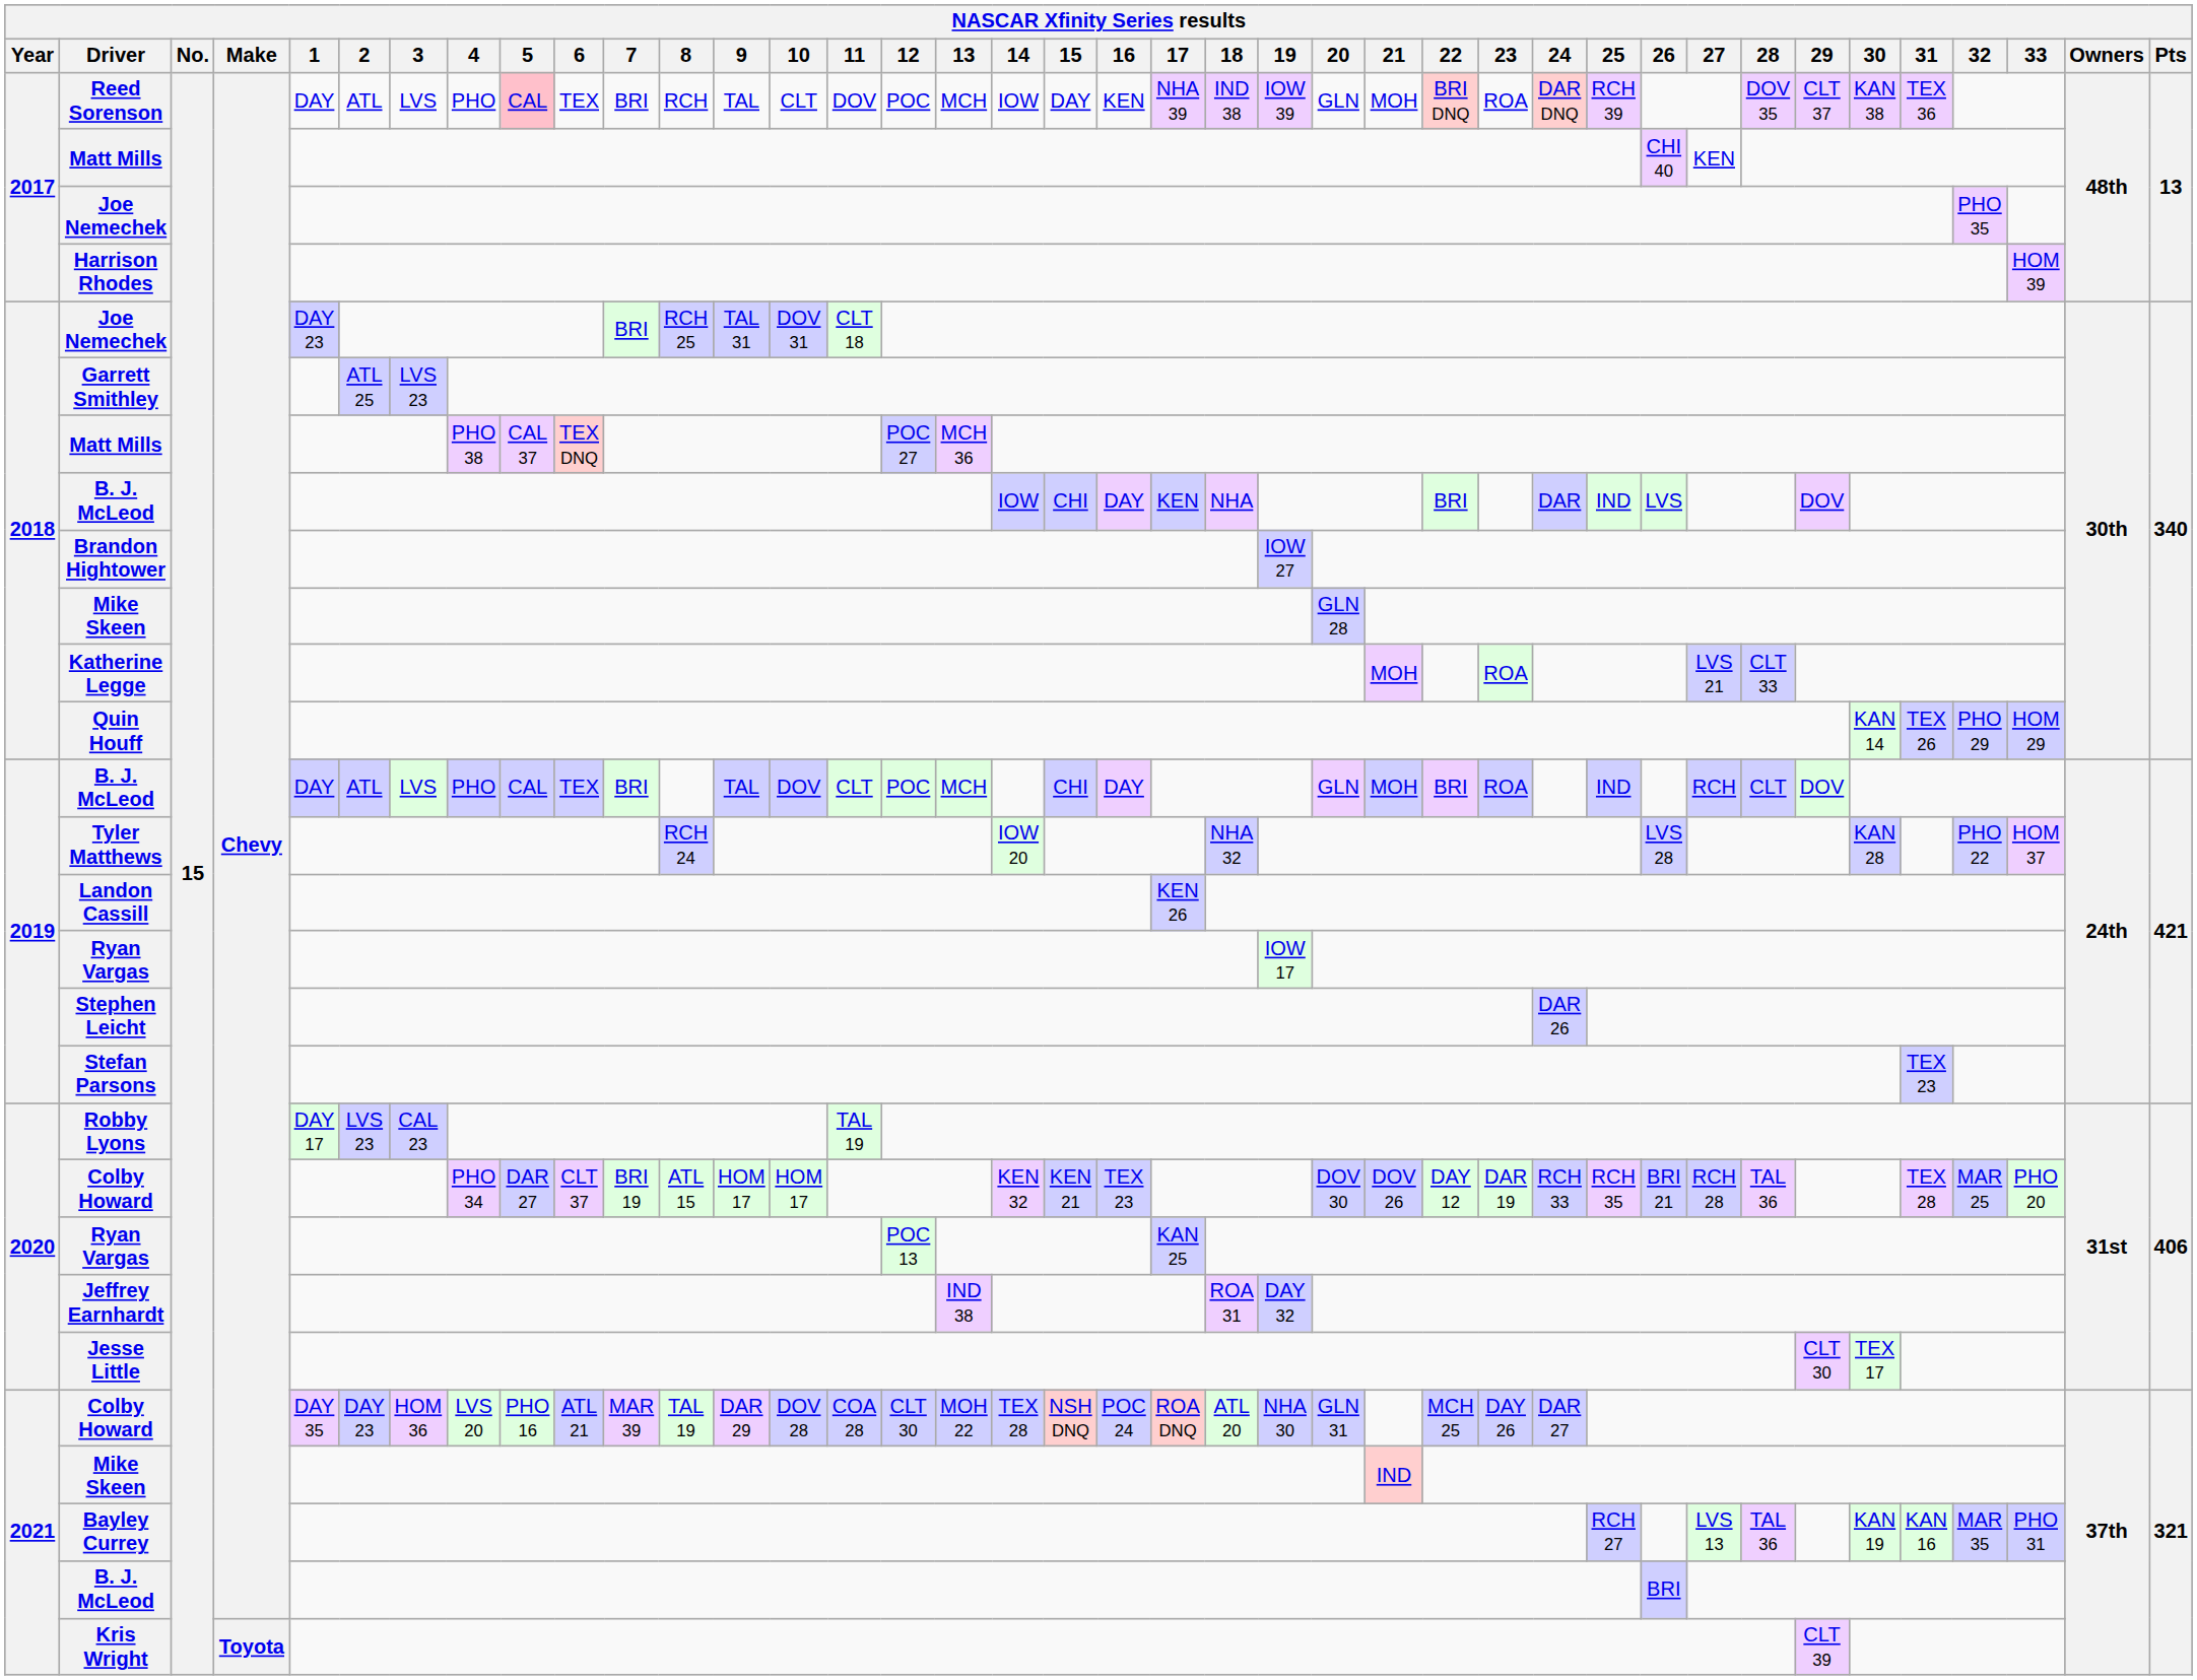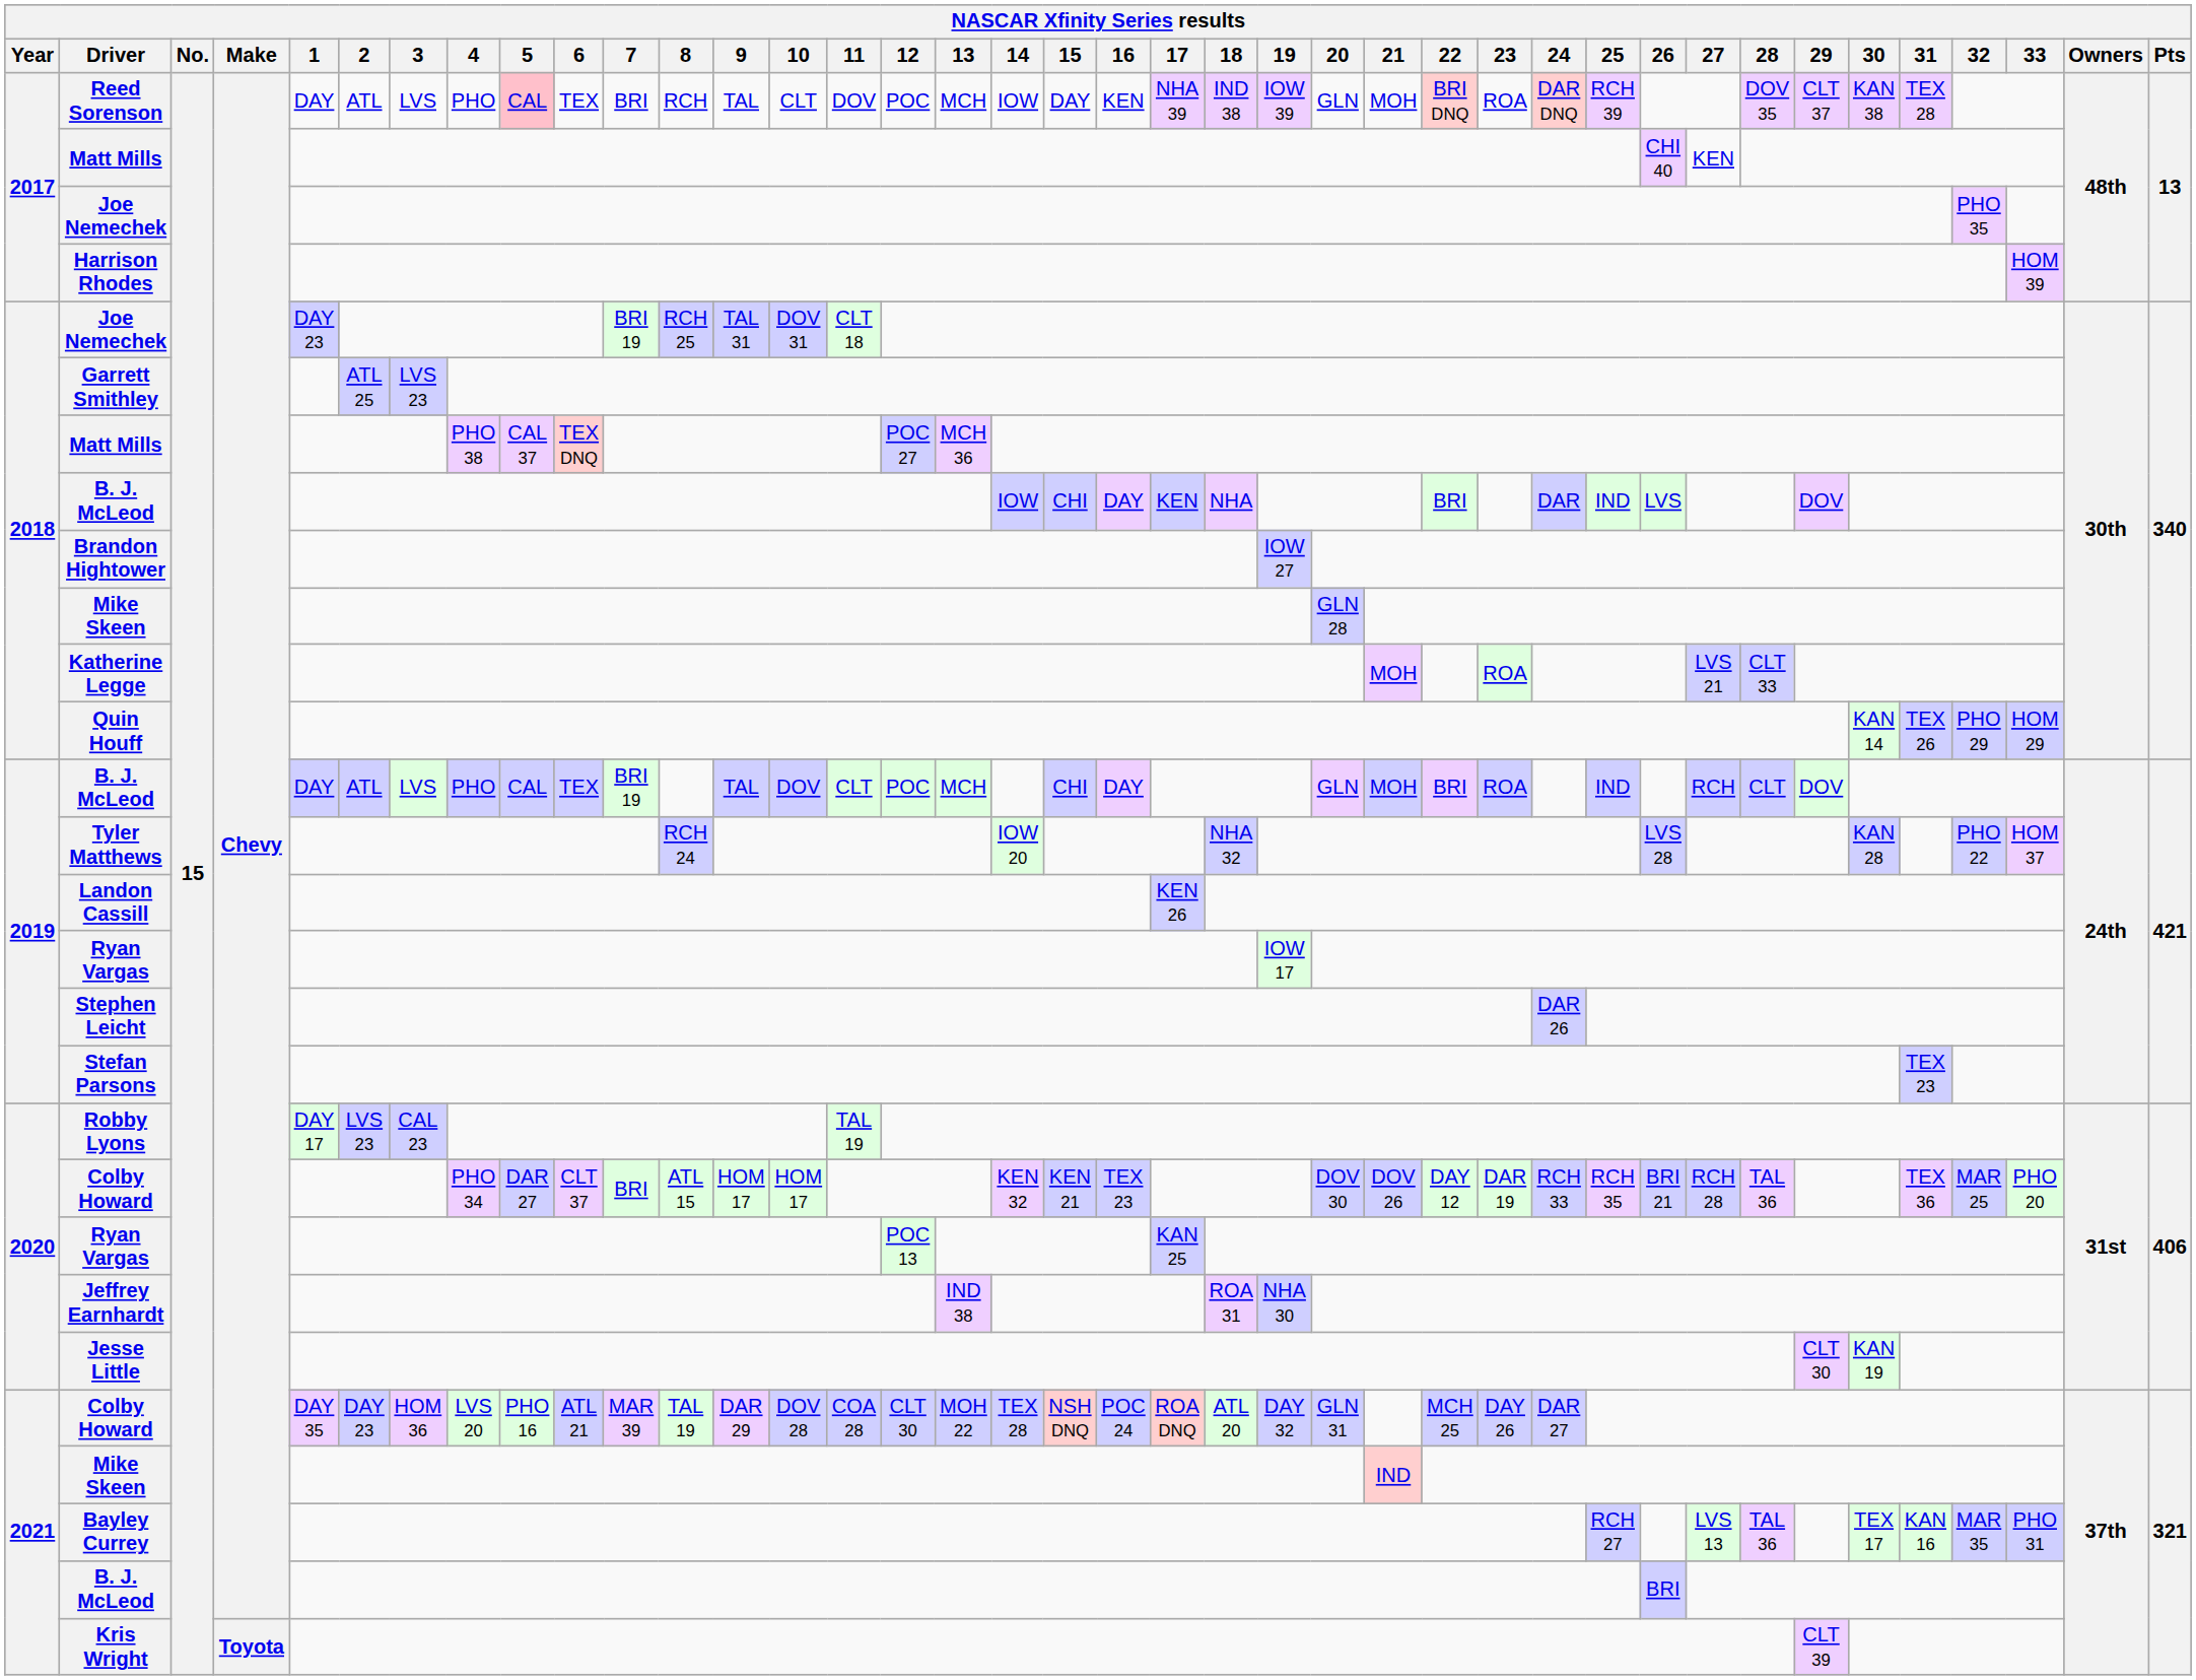Reed Sorenson | 31: TEX 36 -> TEX 28
2018 / Joe Nemechek | 7: BRI -> BRI 19
2019 / B. J. McLeod | 7: BRI -> BRI 19
2020 / Colby Howard | 7: BRI 19 -> BRI
2020 / Colby Howard | 31: TEX 28 -> TEX 36
Jeffrey Earnhardt | 19: DAY 32 -> NHA 30
Jesse Little | 30: TEX 17 -> KAN 19
2021 / Colby Howard | 19: NHA 30 -> DAY 32
Bayley Currey | 30: KAN 19 -> TEX 17
